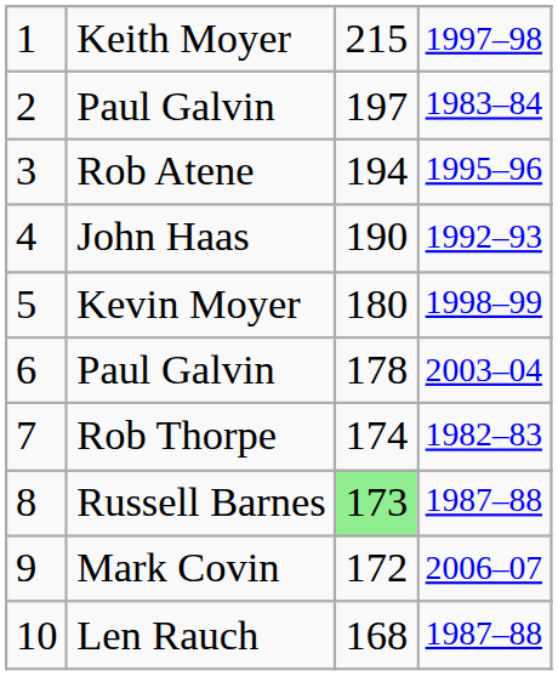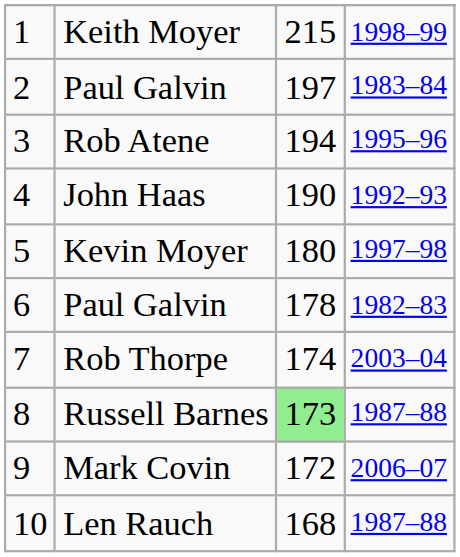Keith Moyer | column 4: 1997–98 -> 1998–99
Kevin Moyer | column 4: 1998–99 -> 1997–98
6 / Paul Galvin | column 4: 2003–04 -> 1982–83
Rob Thorpe | column 4: 1982–83 -> 2003–04
